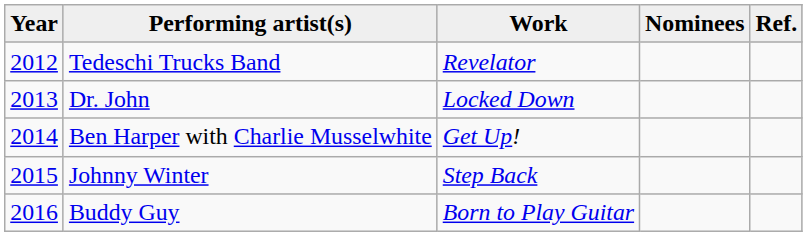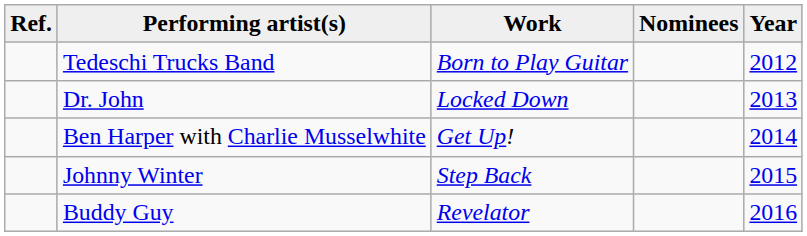columns swapped: Year <-> Ref.
Tedeschi Trucks Band | Work: Revelator -> Born to Play Guitar
Buddy Guy | Work: Born to Play Guitar -> Revelator
